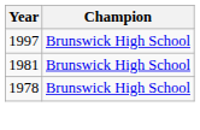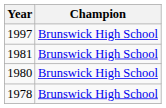+ row: 1980 | Brunswick High School
